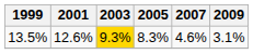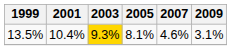13.5% | 2001: 12.6% -> 10.4%
13.5% | 2005: 8.3% -> 8.1%
